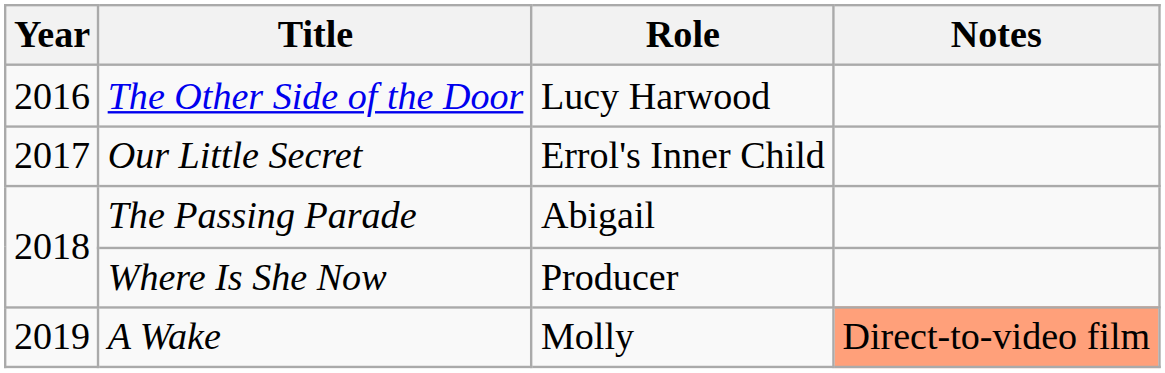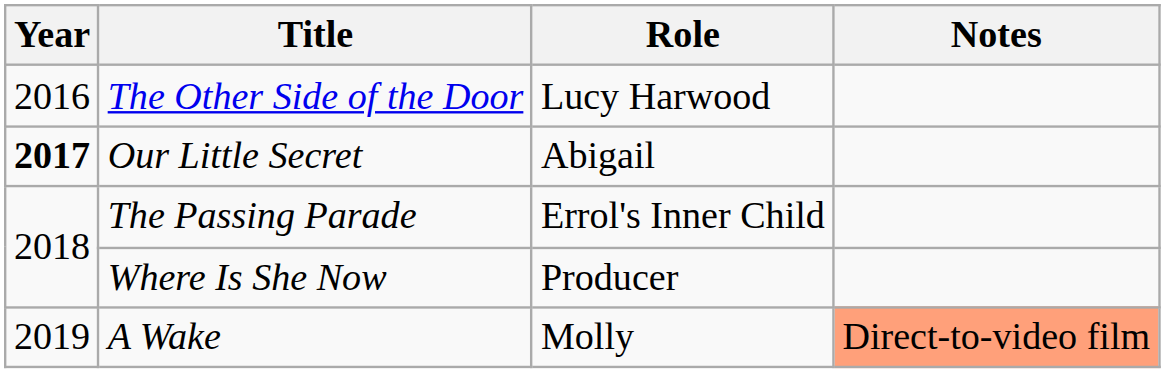Our Little Secret | Year: normal -> bold
Our Little Secret | Role: Errol's Inner Child -> Abigail
The Passing Parade | Role: Abigail -> Errol's Inner Child
